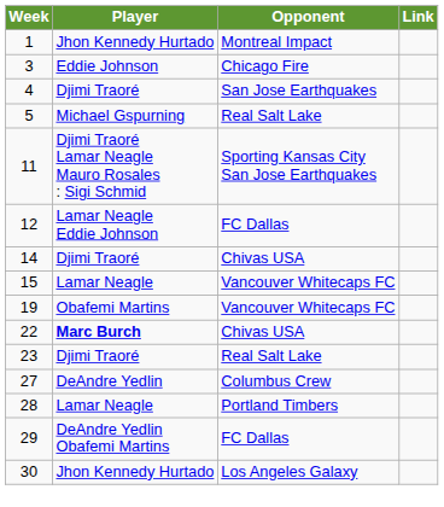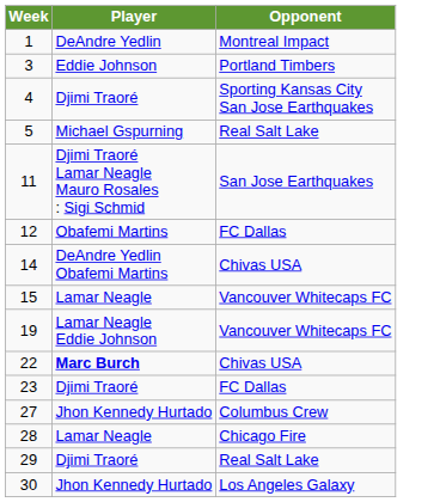- column: Link
1 | Player: Jhon Kennedy Hurtado -> DeAndre Yedlin
3 | Opponent: Chicago Fire -> Portland Timbers
4 | Opponent: San Jose Earthquakes -> Sporting Kansas City San Jose Earthquakes
11 | Opponent: Sporting Kansas City San Jose Earthquakes -> San Jose Earthquakes
12 | Player: Lamar Neagle Eddie Johnson -> Obafemi Martins
14 | Player: Djimi Traoré -> DeAndre Yedlin Obafemi Martins
19 | Player: Obafemi Martins -> Lamar Neagle Eddie Johnson
23 | Opponent: Real Salt Lake -> FC Dallas
27 | Player: DeAndre Yedlin -> Jhon Kennedy Hurtado
28 | Opponent: Portland Timbers -> Chicago Fire
29 | Player: DeAndre Yedlin Obafemi Martins -> Djimi Traoré
29 | Opponent: FC Dallas -> Real Salt Lake
